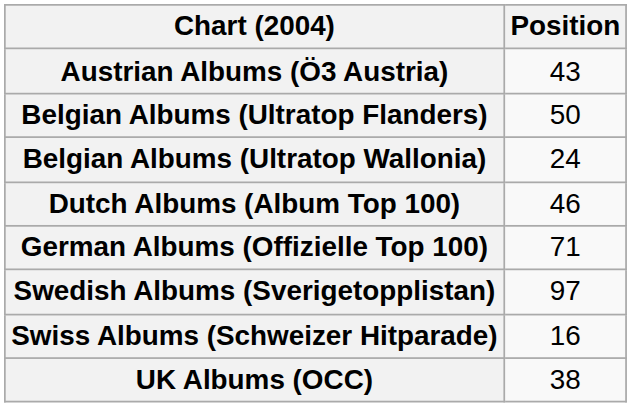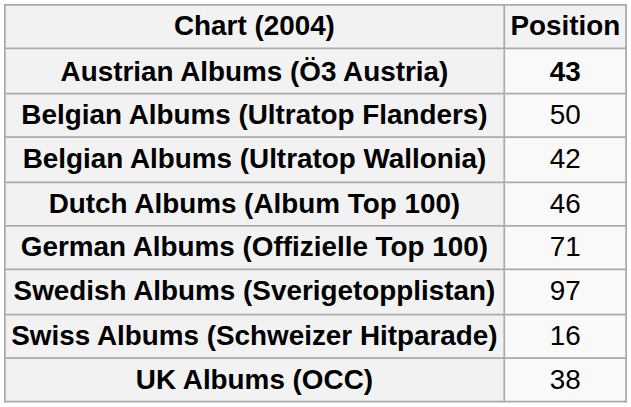Austrian Albums (Ö3 Austria) | Position: normal -> bold
Belgian Albums (Ultratop Wallonia) | Position: 24 -> 42
